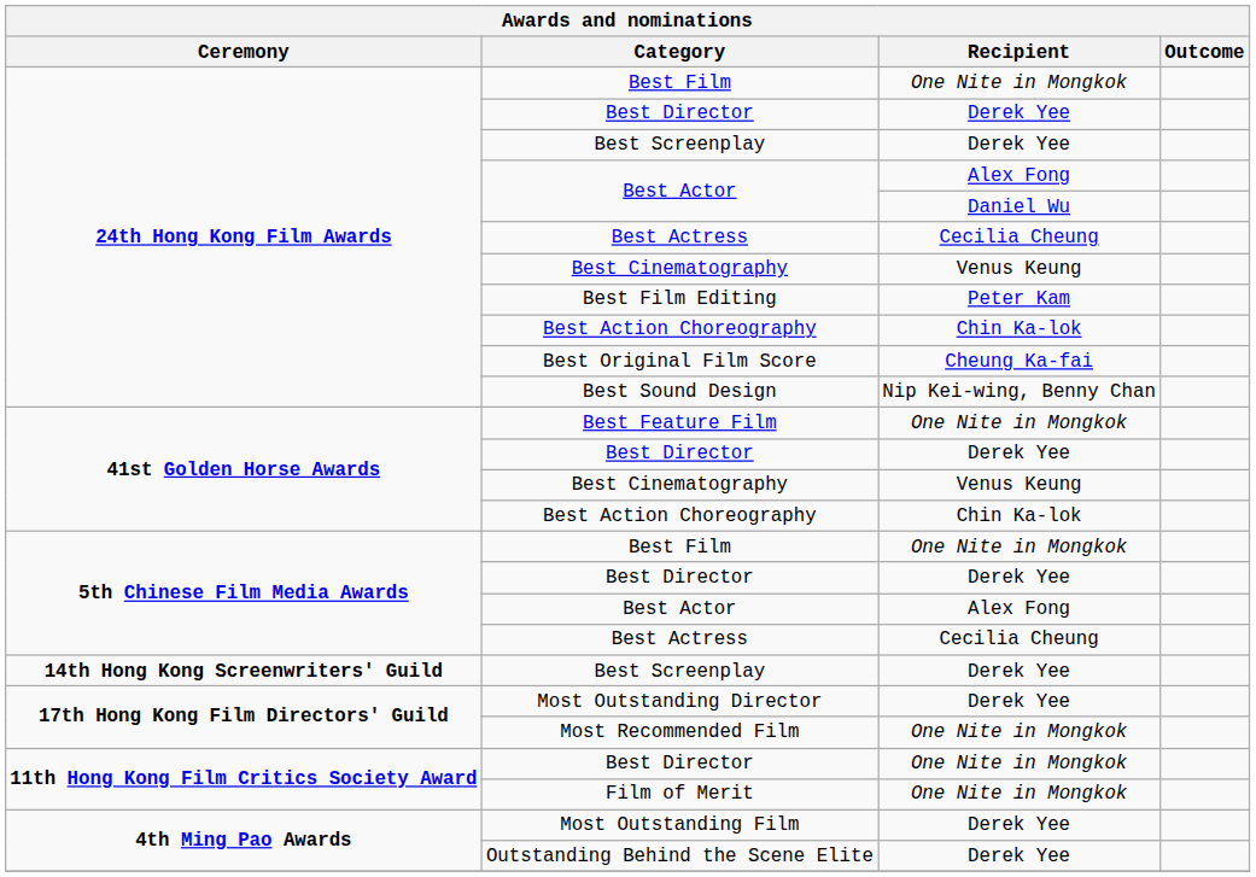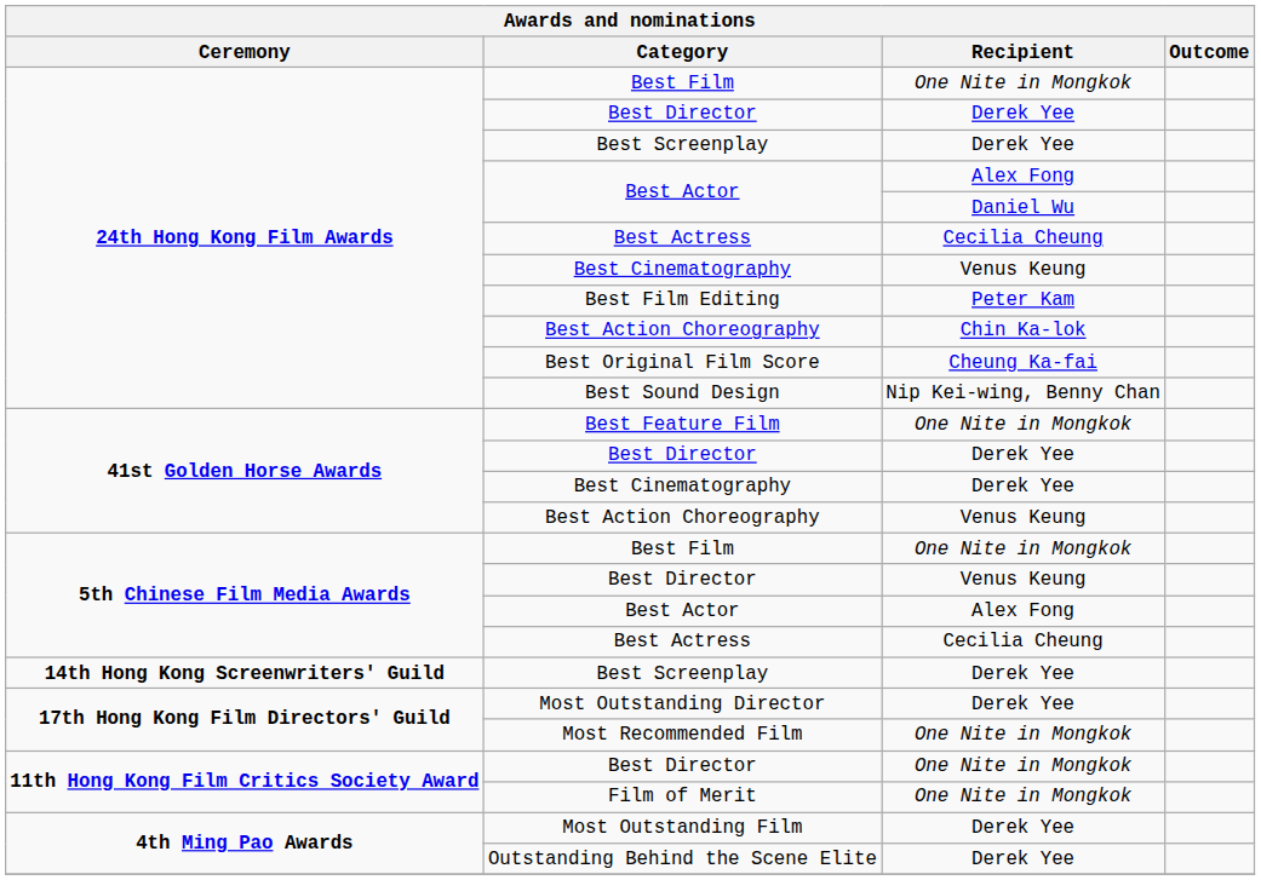41st Golden Horse Awards / Best Cinematography | Recipient: Venus Keung -> Derek Yee
41st Golden Horse Awards / Best Action Choreography | Recipient: Chin Ka-lok -> Venus Keung
5th Chinese Film Media Awards / Best Director | Recipient: Derek Yee -> Venus Keung
